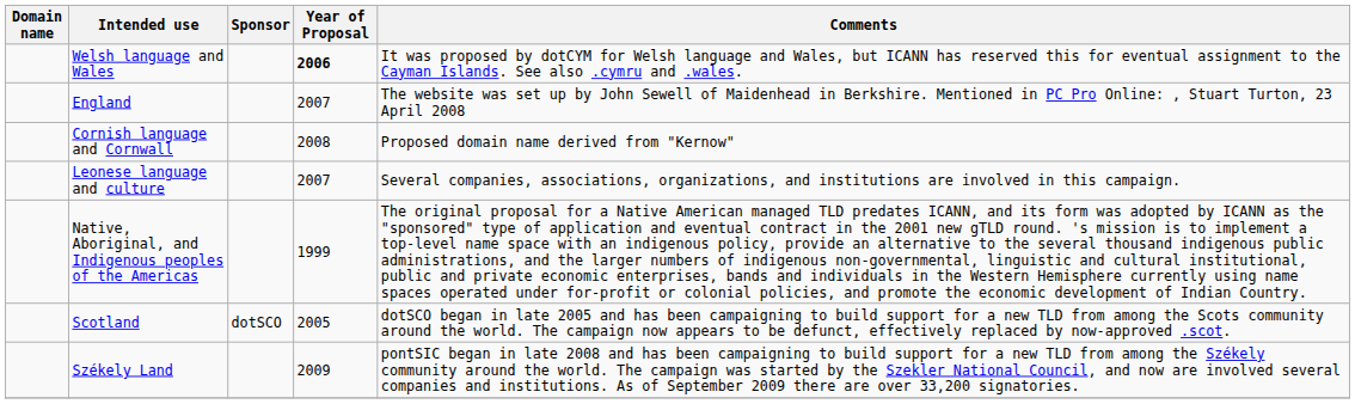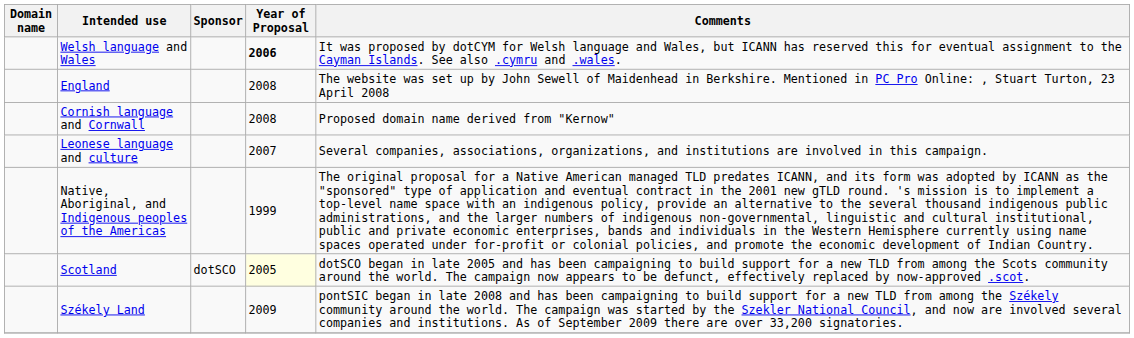England | Year of Proposal: 2007 -> 2008
Scotland | Year of Proposal: no background -> lightyellow background
